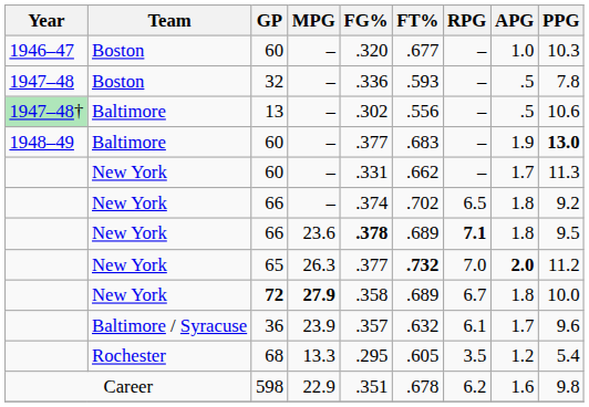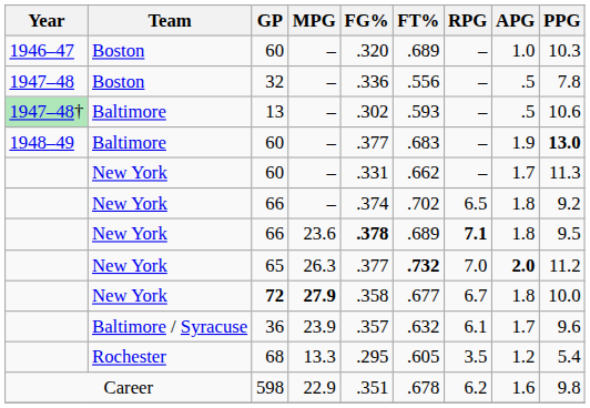1946–47 / 60 | FT%: .677 -> .689
32 | FT%: .593 -> .556
13 | FT%: .556 -> .593
72 | FT%: .689 -> .677
